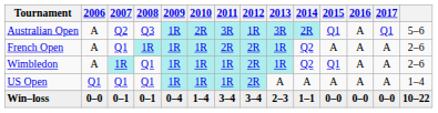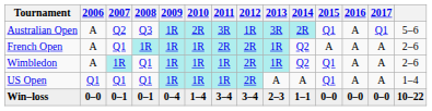US Open | 2015: A -> Q1
